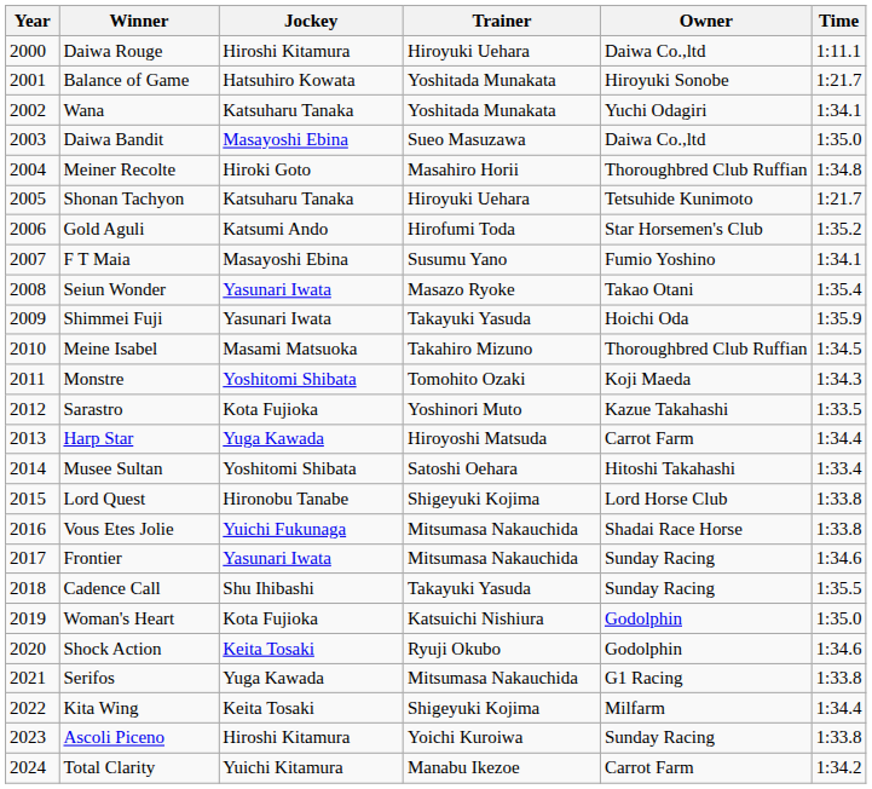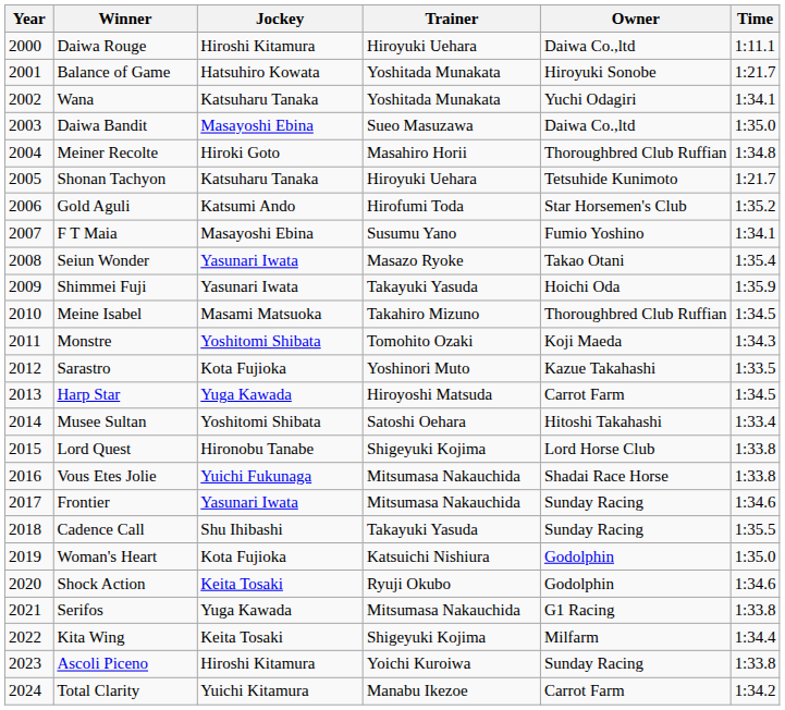Harp Star | Time: 1:34.4 -> 1:34.5
